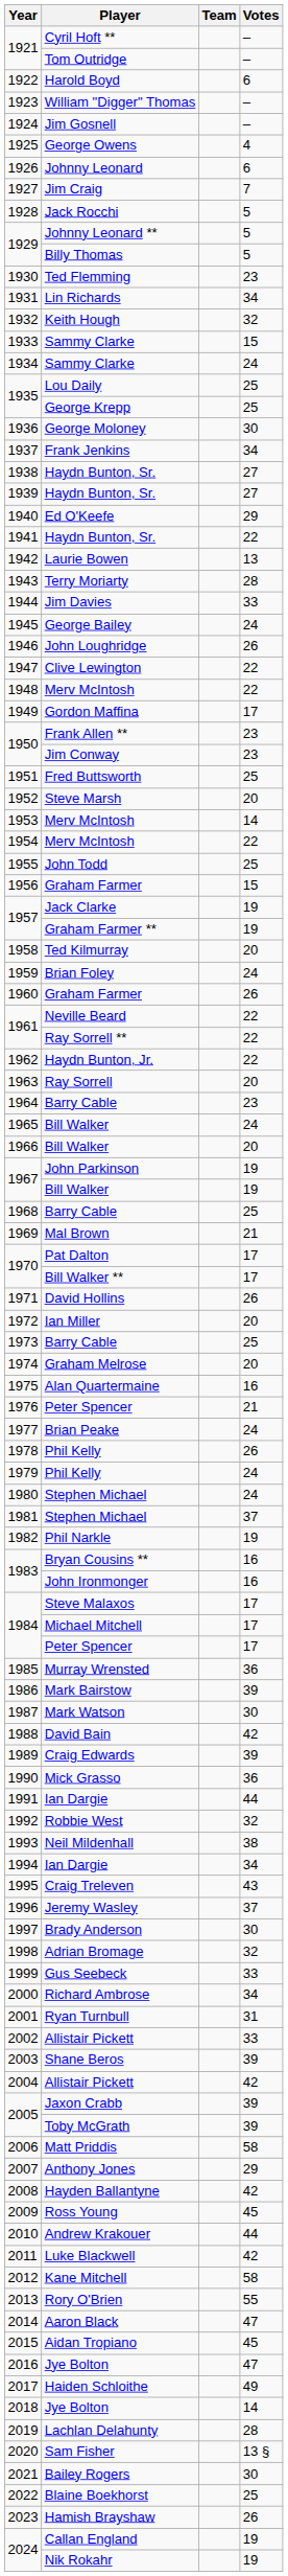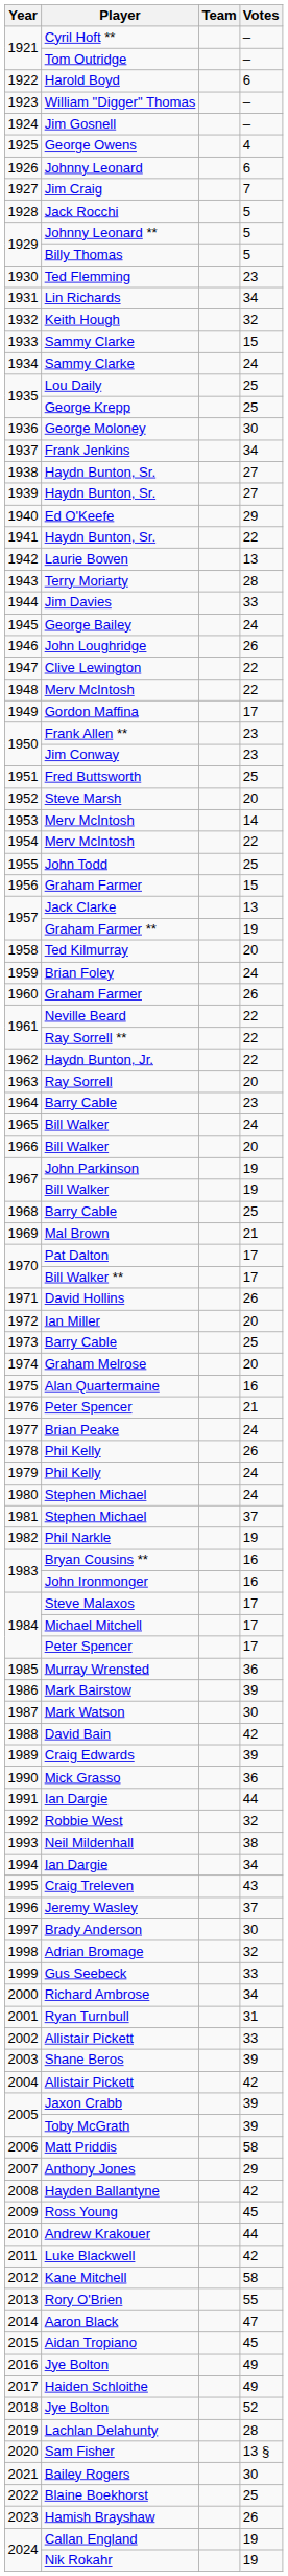1957 / Jack Clarke | Votes: 19 -> 13
2016 | Votes: 47 -> 49
2018 | Votes: 14 -> 52
